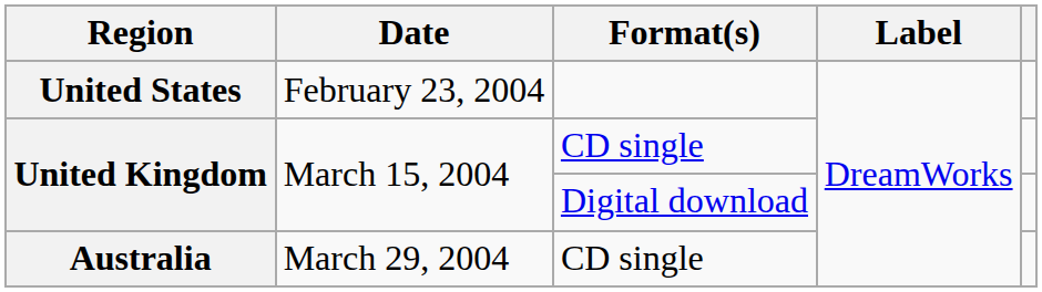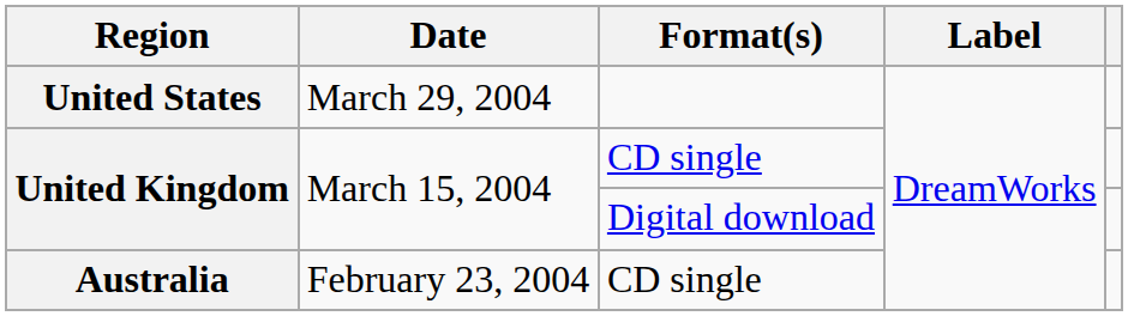United States | Date: February 23, 2004 -> March 29, 2004
Australia | Date: March 29, 2004 -> February 23, 2004
